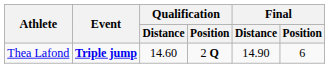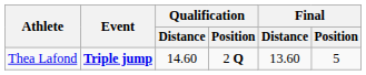Thea Lafond | Final / Distance: 14.90 -> 13.60
Thea Lafond | Final / Position: 6 -> 5
